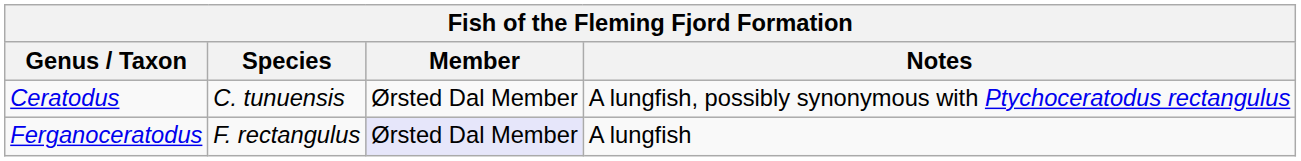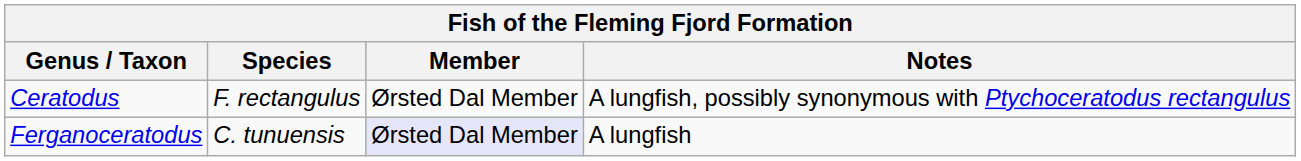Ceratodus | Species: C. tunuensis -> F. rectangulus
Ferganoceratodus | Species: F. rectangulus -> C. tunuensis
